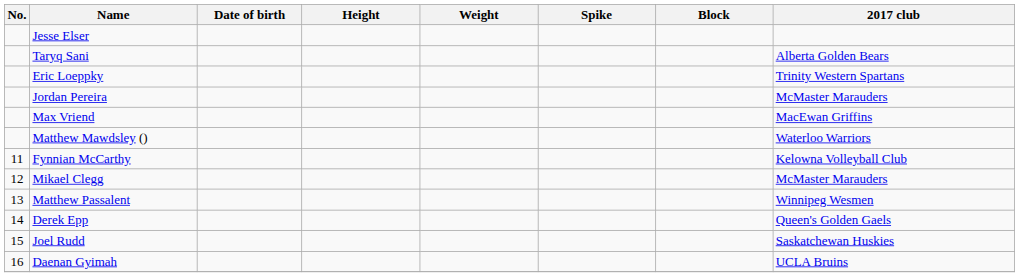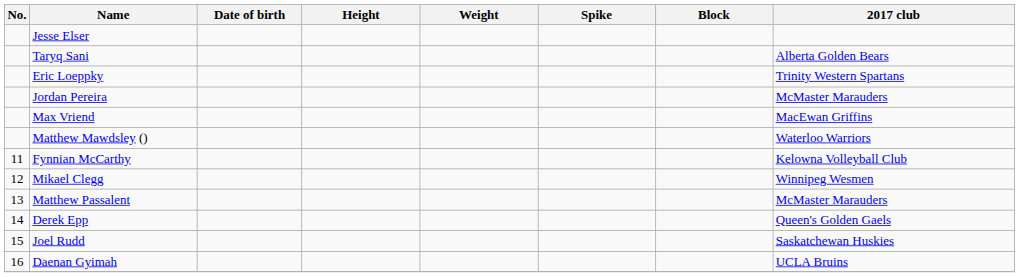Mikael Clegg | 2017 club: McMaster Marauders -> Winnipeg Wesmen
Matthew Passalent | 2017 club: Winnipeg Wesmen -> McMaster Marauders
